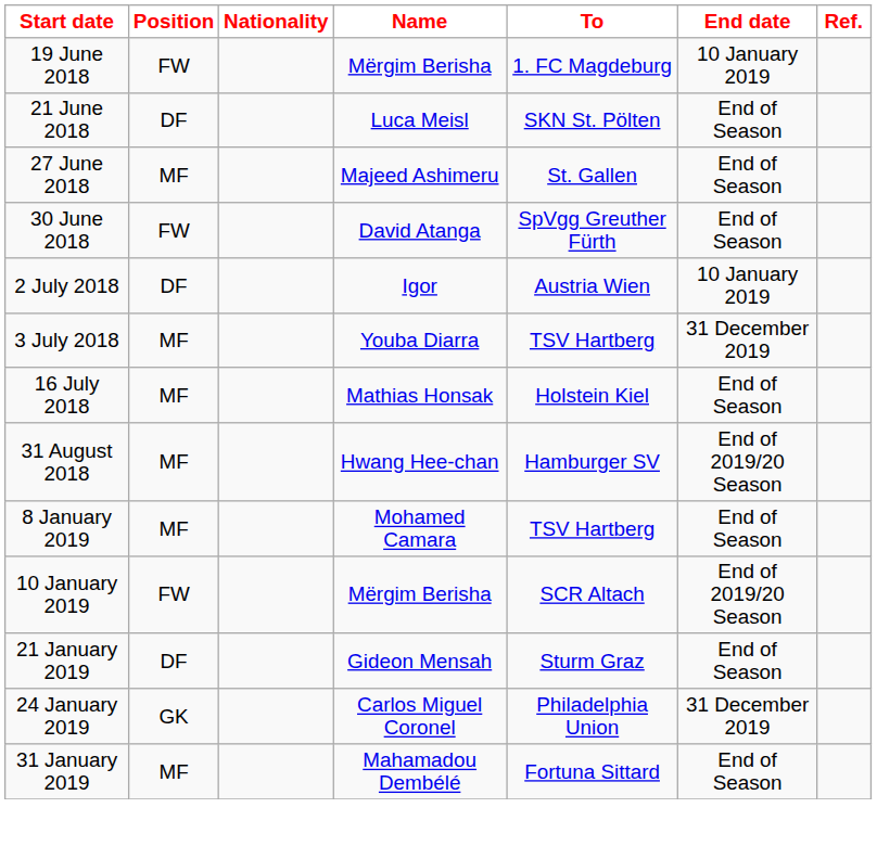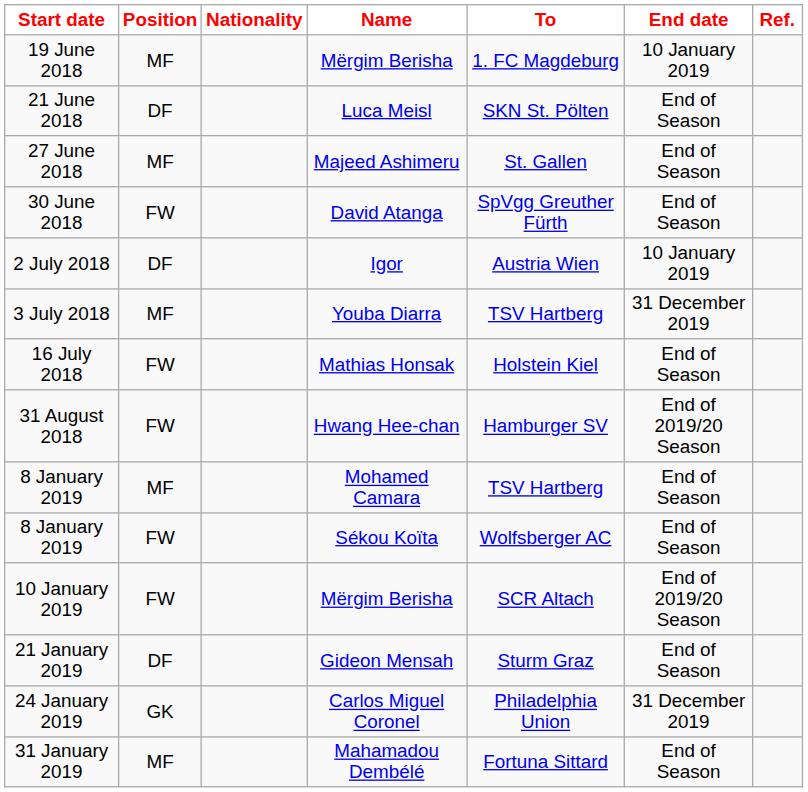19 June 2018 | Position: FW -> MF
16 July 2018 | Position: MF -> FW
31 August 2018 | Position: MF -> FW
+ row: 8 January 2019 | FW | Sékou Koïta | Wolfsberger AC | End of Season
